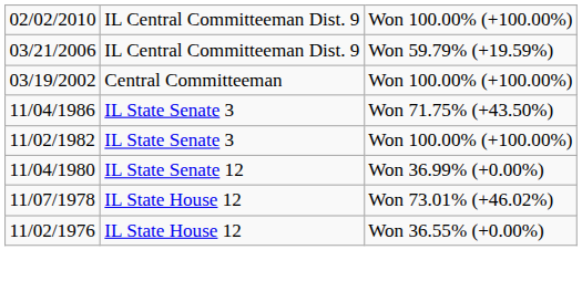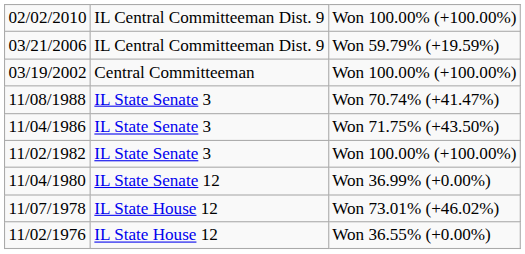+ row: 11/08/1988 | IL State Senate 3 | Won 70.74% (+41.47%)
